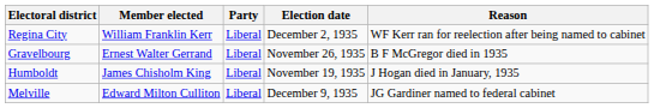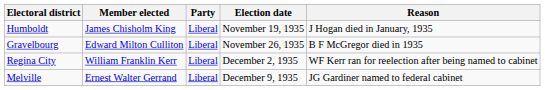rows swapped: Humboldt <-> Regina City
Gravelbourg | Member elected: Ernest Walter Gerrand -> Edward Milton Culliton
Melville | Member elected: Edward Milton Culliton -> Ernest Walter Gerrand
